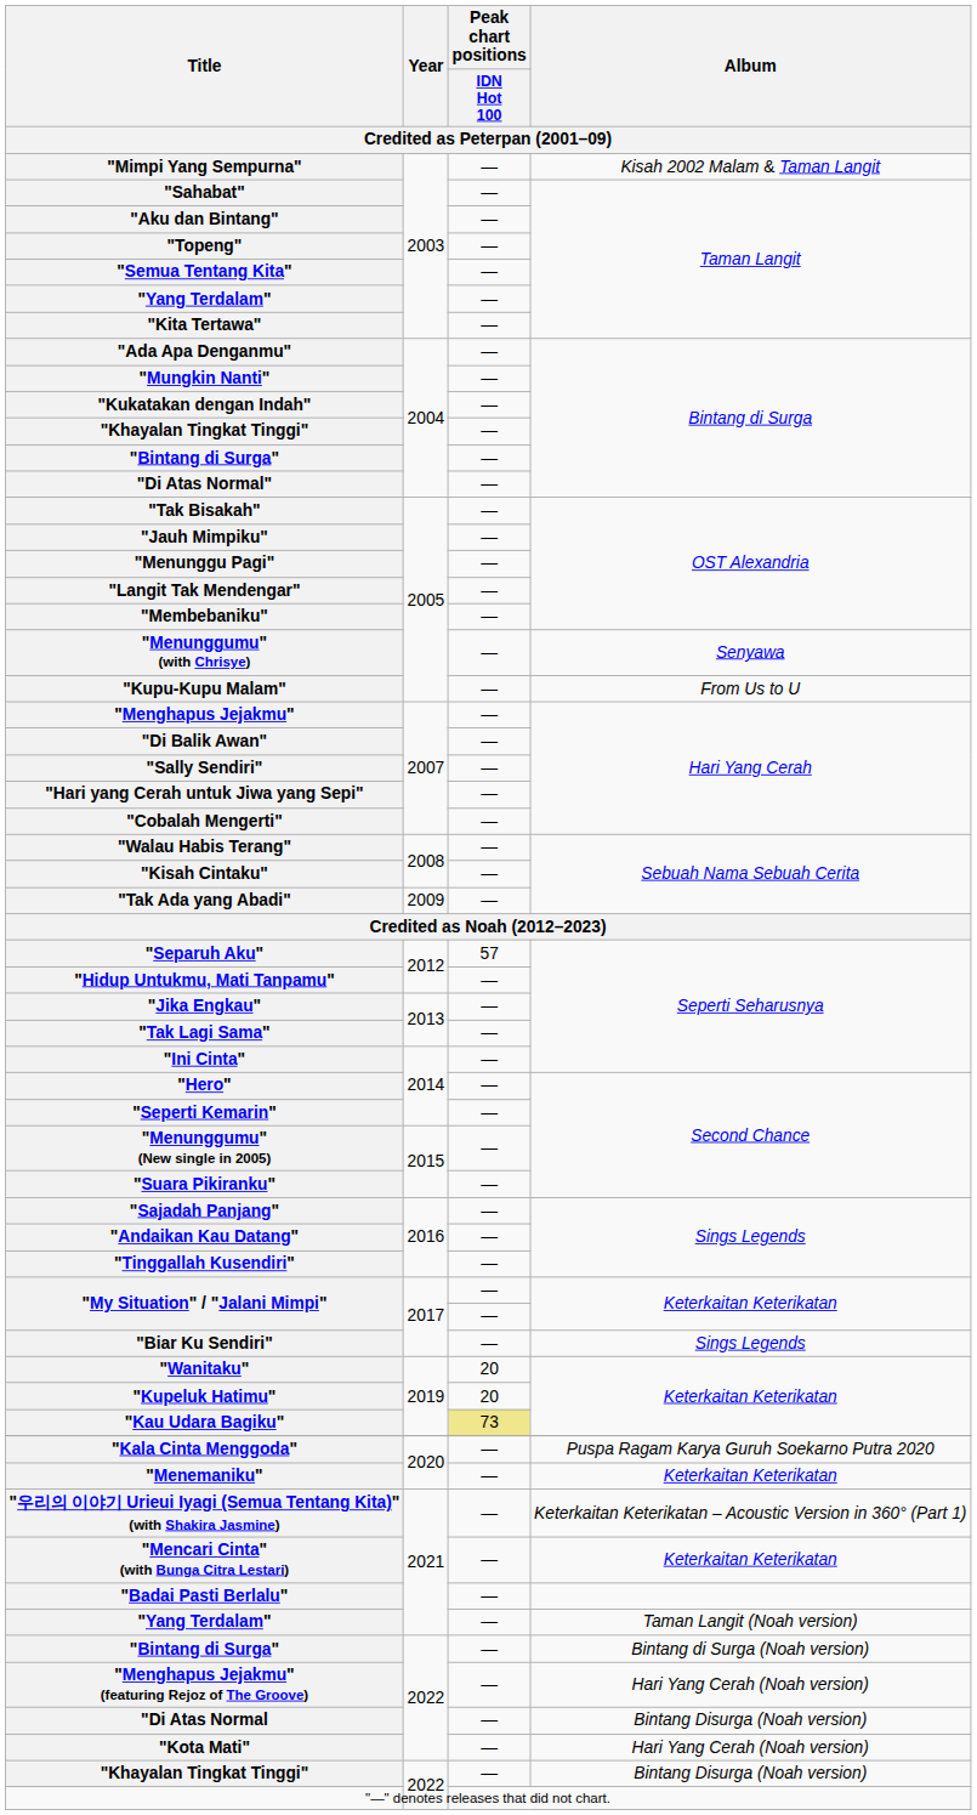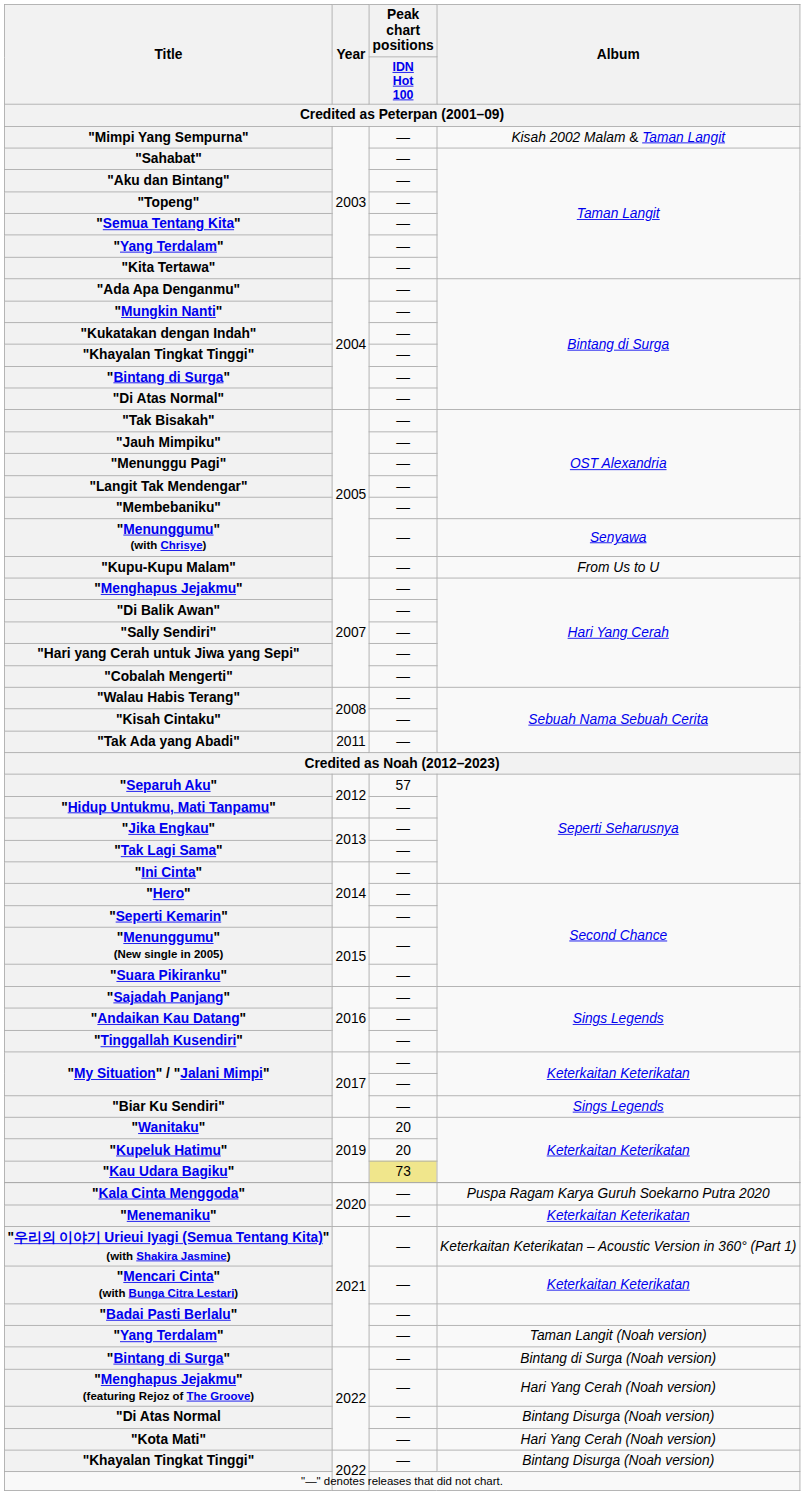"Tak Ada yang Abadi" | Year / Credited as Peterpan (2001–09): 2009 -> 2011
